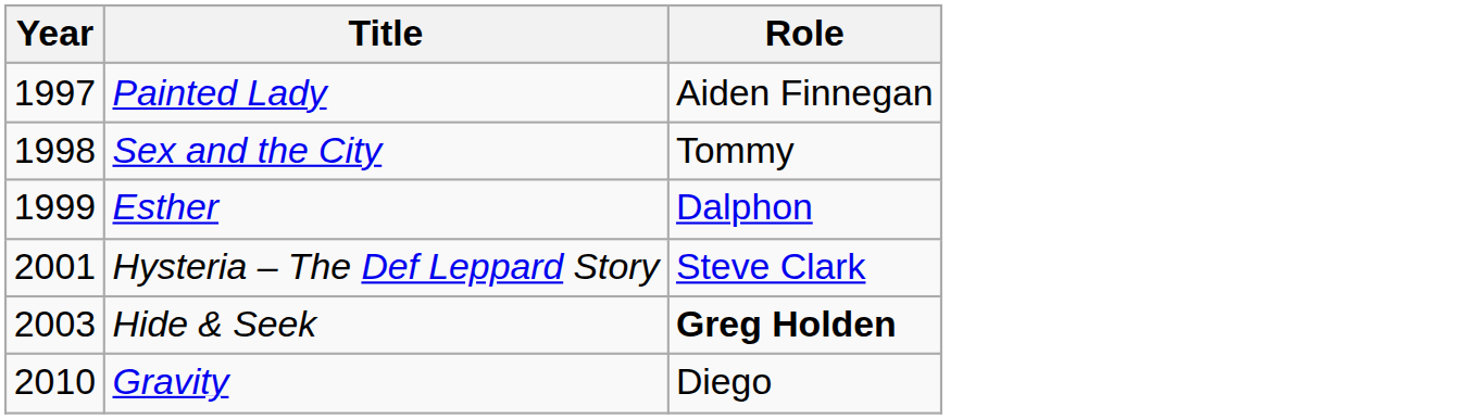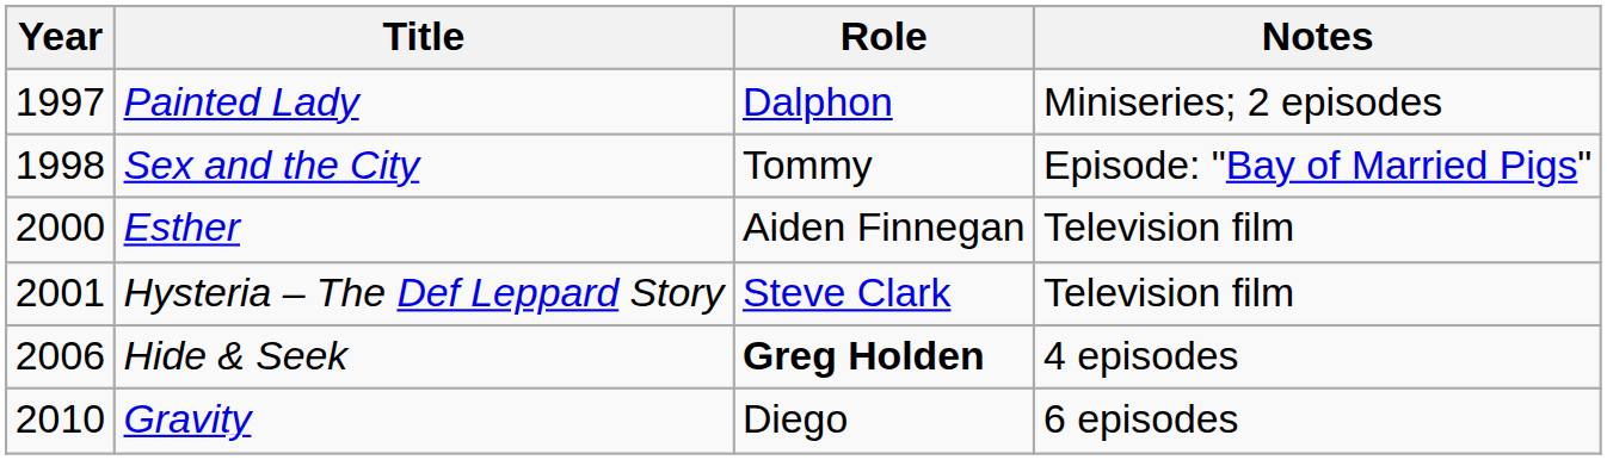+ column: Notes | Miniseries; 2 episodes | Episode: "Bay of Married Pigs" | Television film | Television film | 4 episodes | 6 episodes
Painted Lady | Role: Aiden Finnegan -> Dalphon
Esther | Year: 1999 -> 2000
Esther | Role: Dalphon -> Aiden Finnegan
Hide & Seek | Year: 2003 -> 2006
